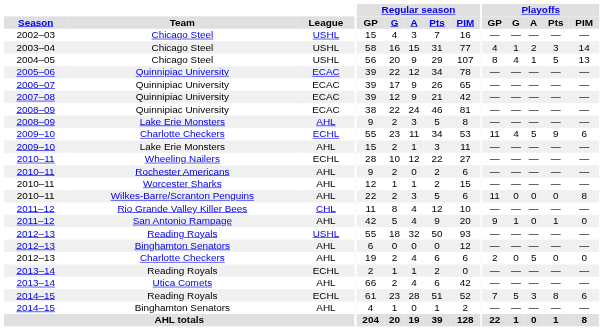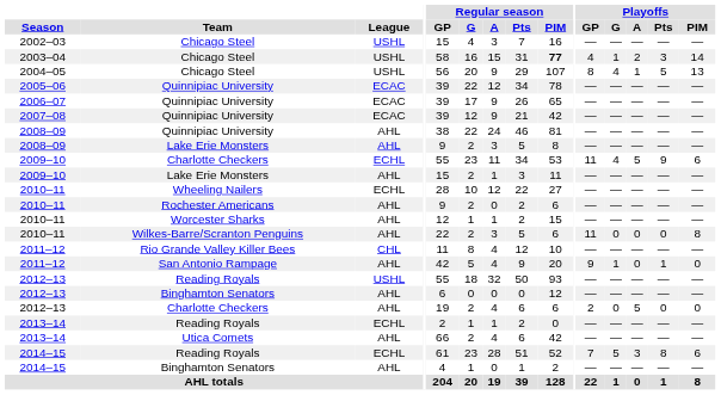2003–04 | Regular season / PIM: normal -> bold
2008–09 / Quinnipiac University | League: ECAC -> AHL
